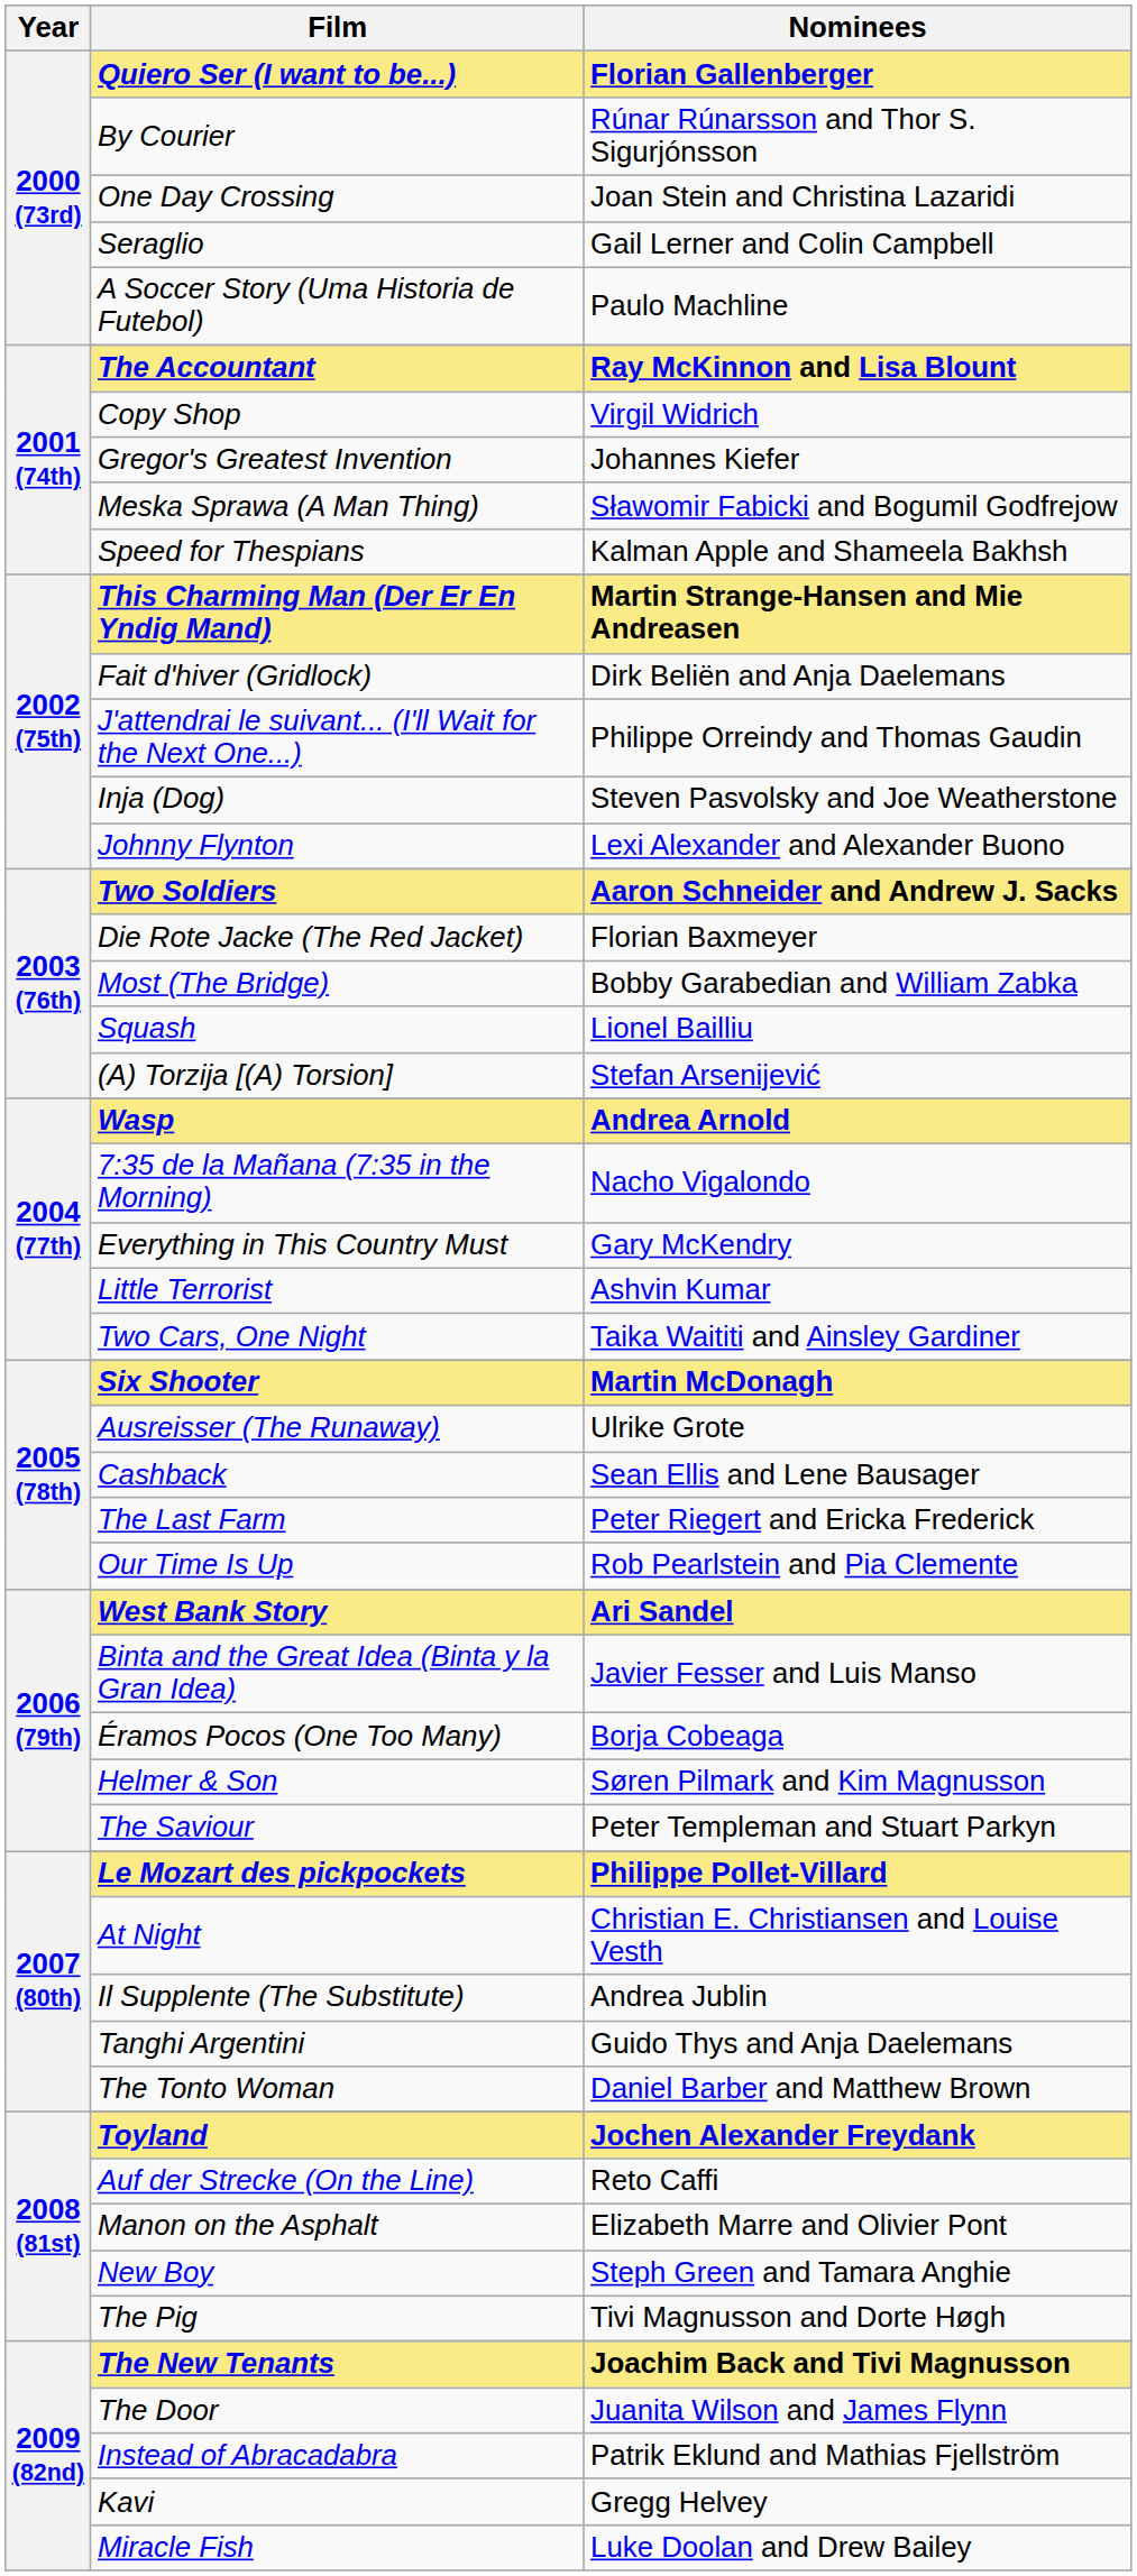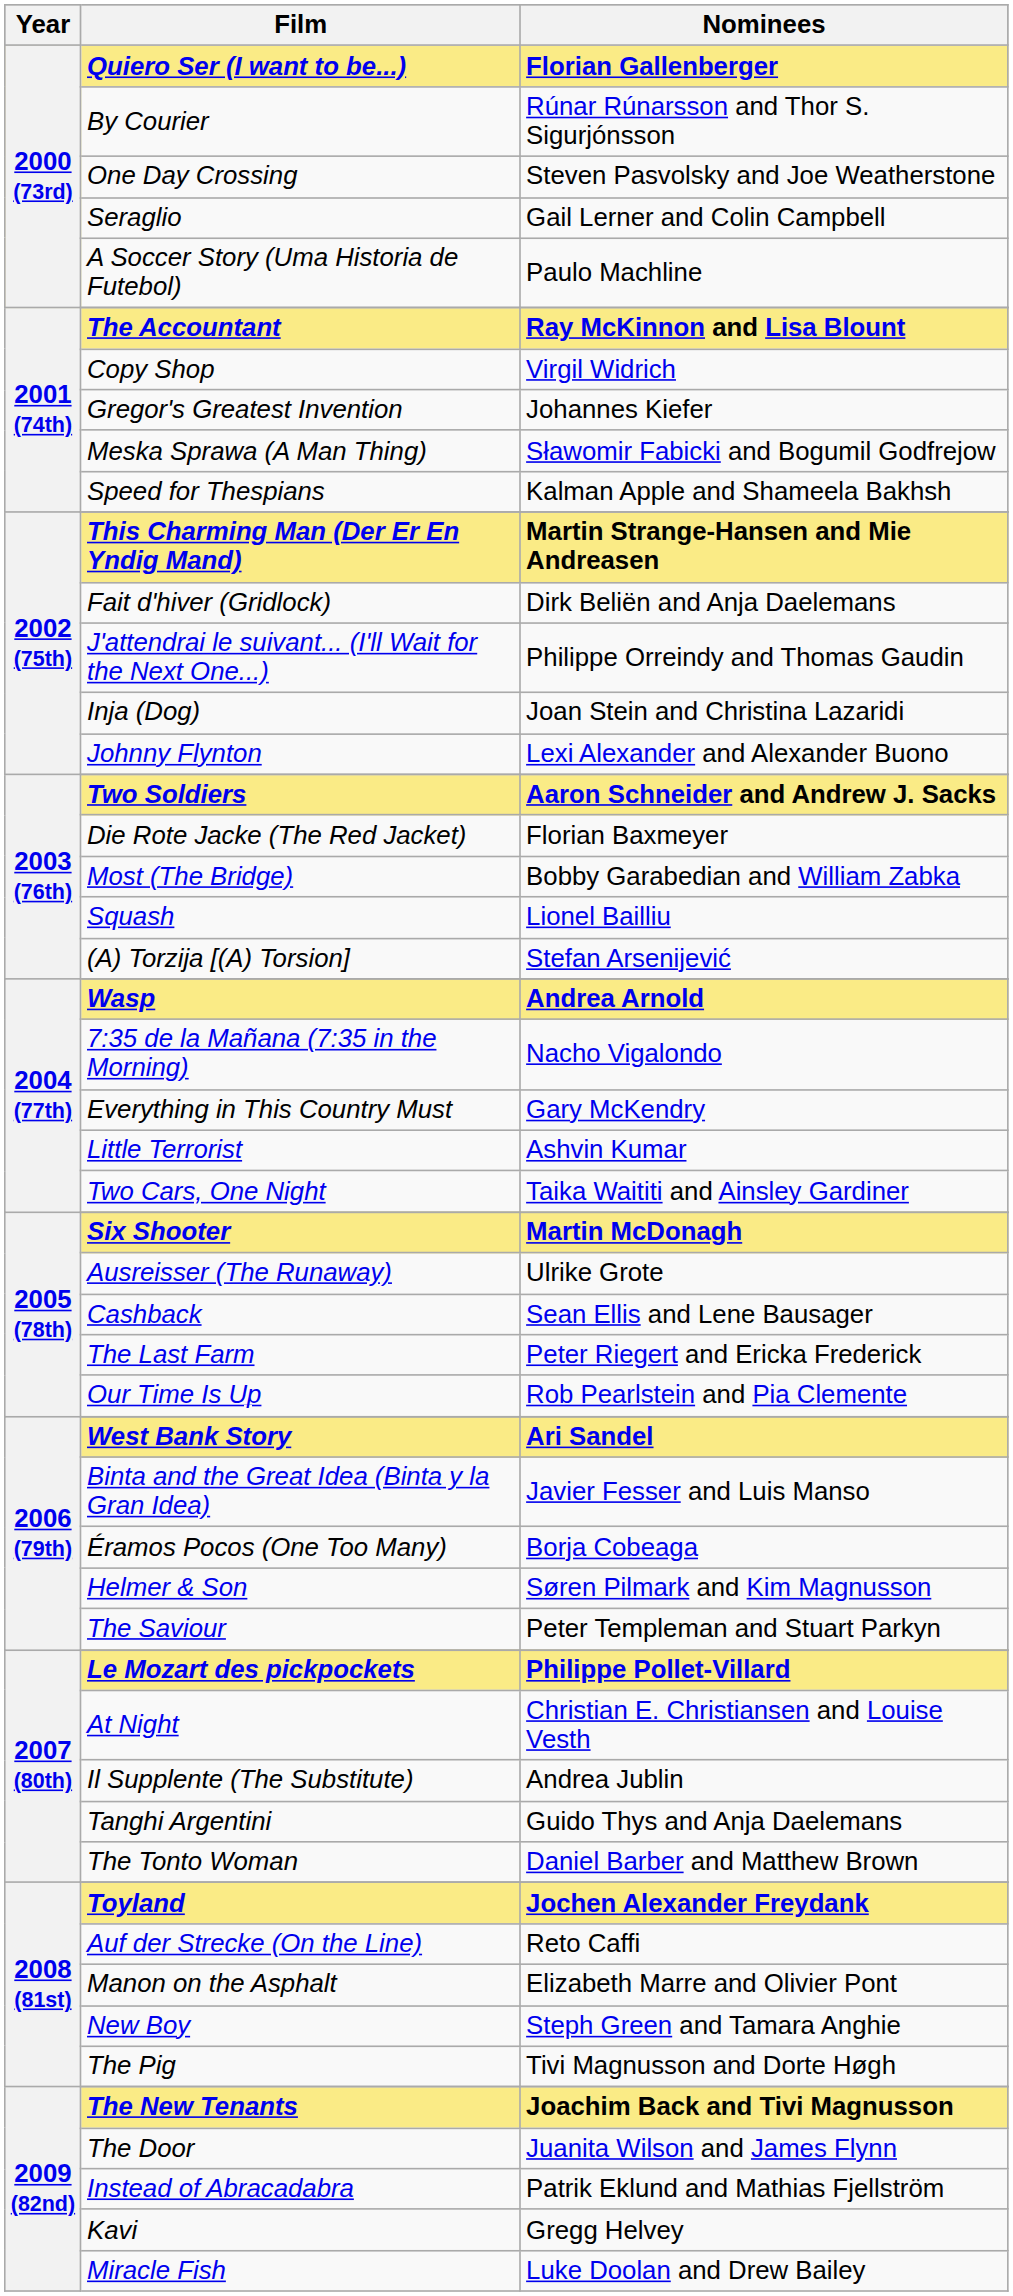One Day Crossing | Nominees: Joan Stein and Christina Lazaridi -> Steven Pasvolsky and Joe Weatherstone
Inja (Dog) | Nominees: Steven Pasvolsky and Joe Weatherstone -> Joan Stein and Christina Lazaridi
